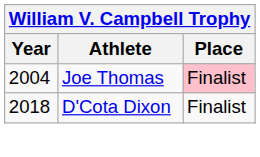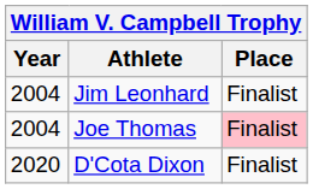+ row: 2004 | Jim Leonhard | Finalist
D'Cota Dixon | Year: 2018 -> 2020
